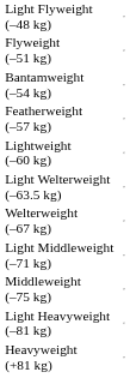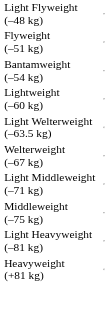- row: Featherweight (–57 kg)
